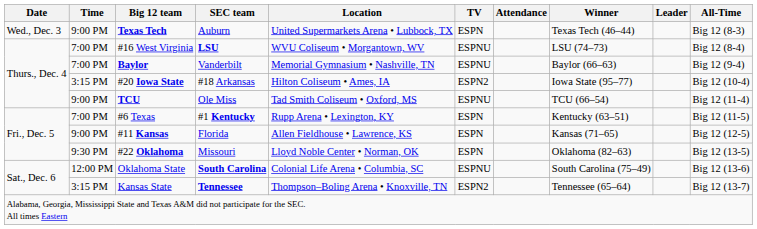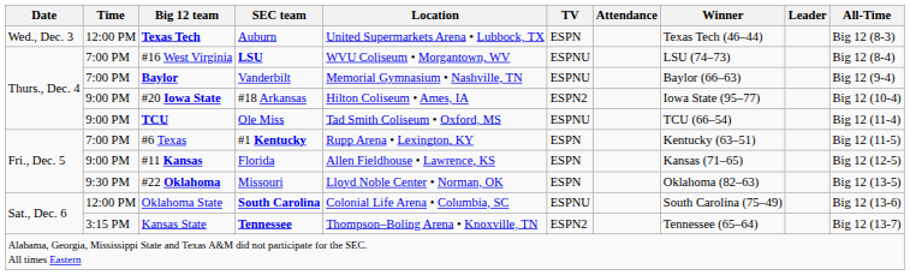Texas Tech | Time: 9:00 PM -> 12:00 PM
#20 Iowa State | Time: 3:15 PM -> 9:00 PM
